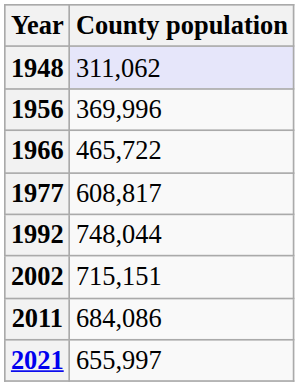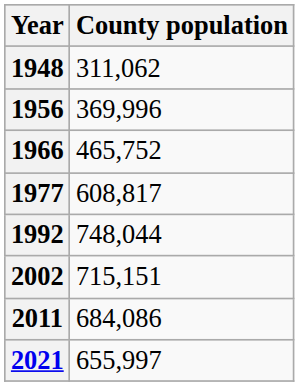1948 | County population: lavender background -> no background
1966 | County population: 465,722 -> 465,752
